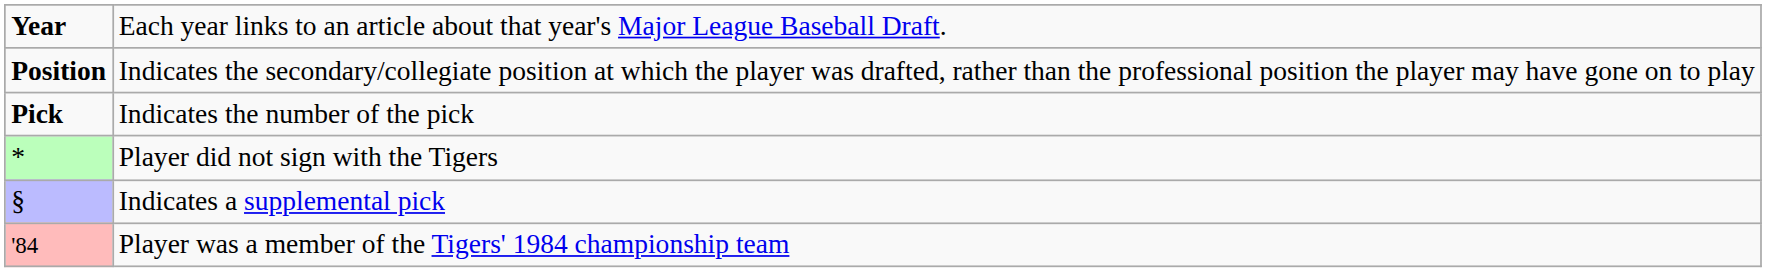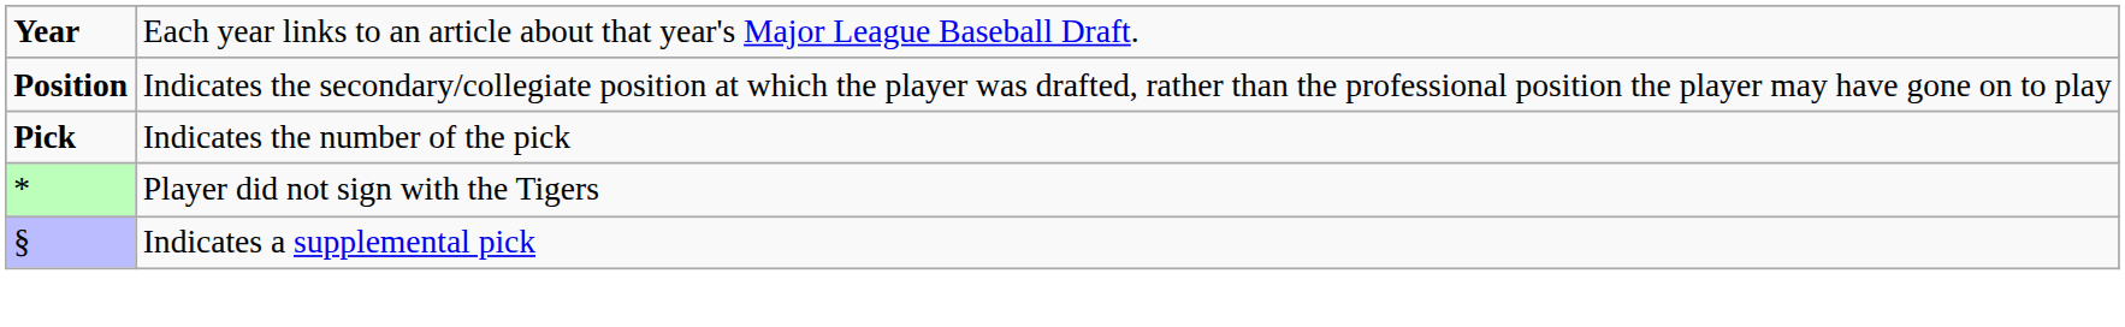- row: '84 | Player was a member of the Tigers' 1984 championship team
